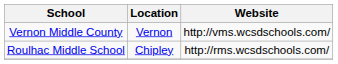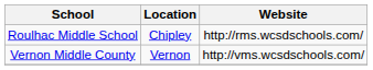rows swapped: Roulhac Middle School <-> Vernon Middle County
